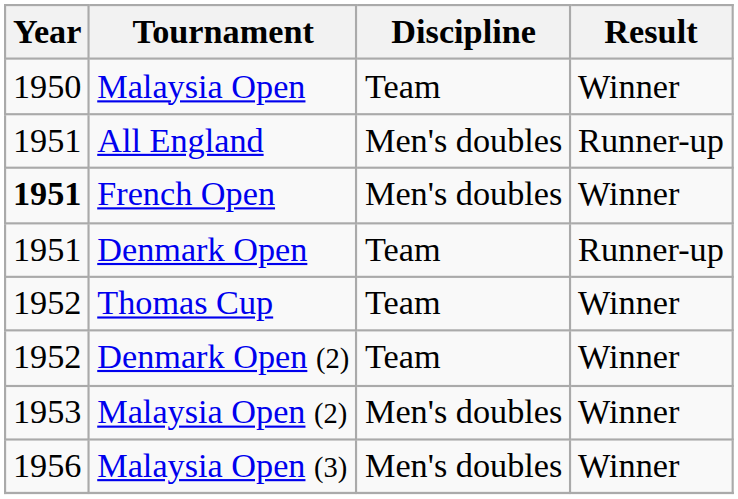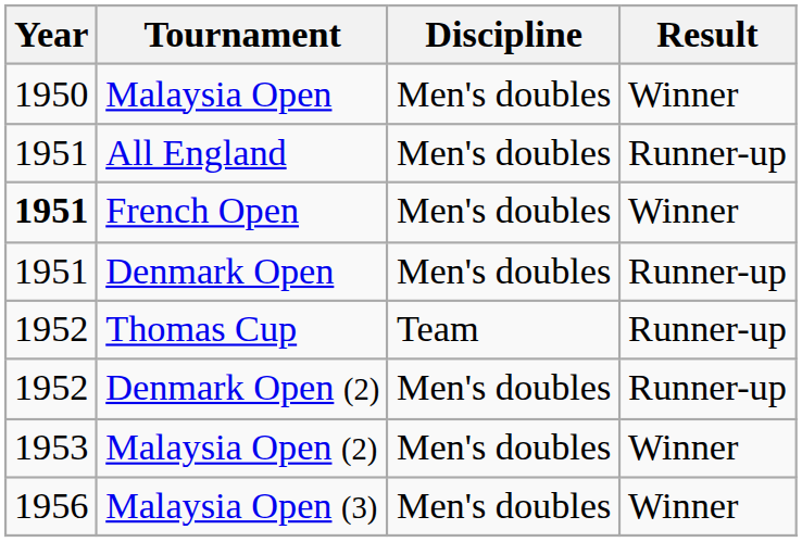Malaysia Open | Discipline: Team -> Men's doubles
Denmark Open | Discipline: Team -> Men's doubles
Thomas Cup | Result: Winner -> Runner-up
Denmark Open (2) | Discipline: Team -> Men's doubles
Denmark Open (2) | Result: Winner -> Runner-up
